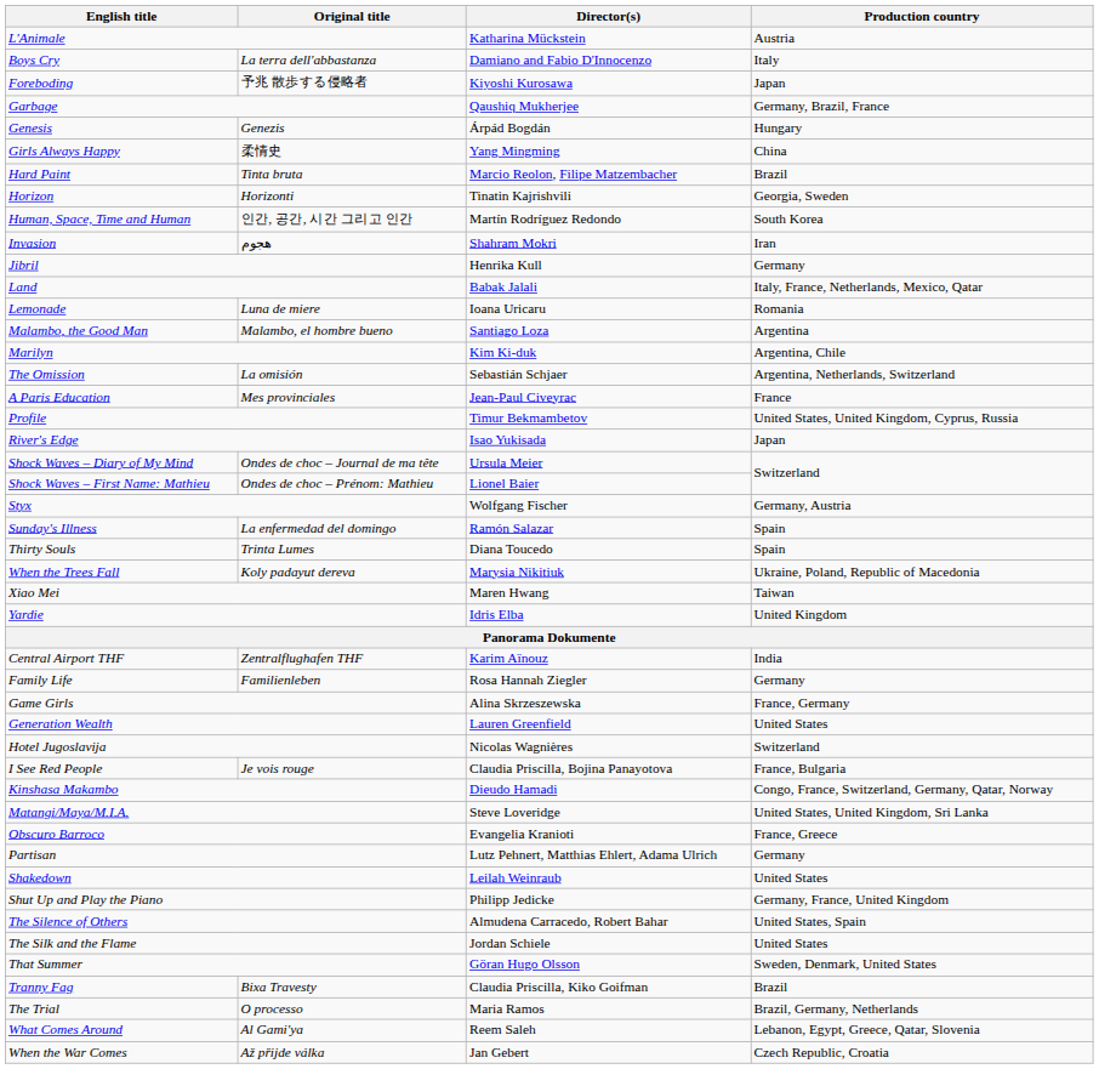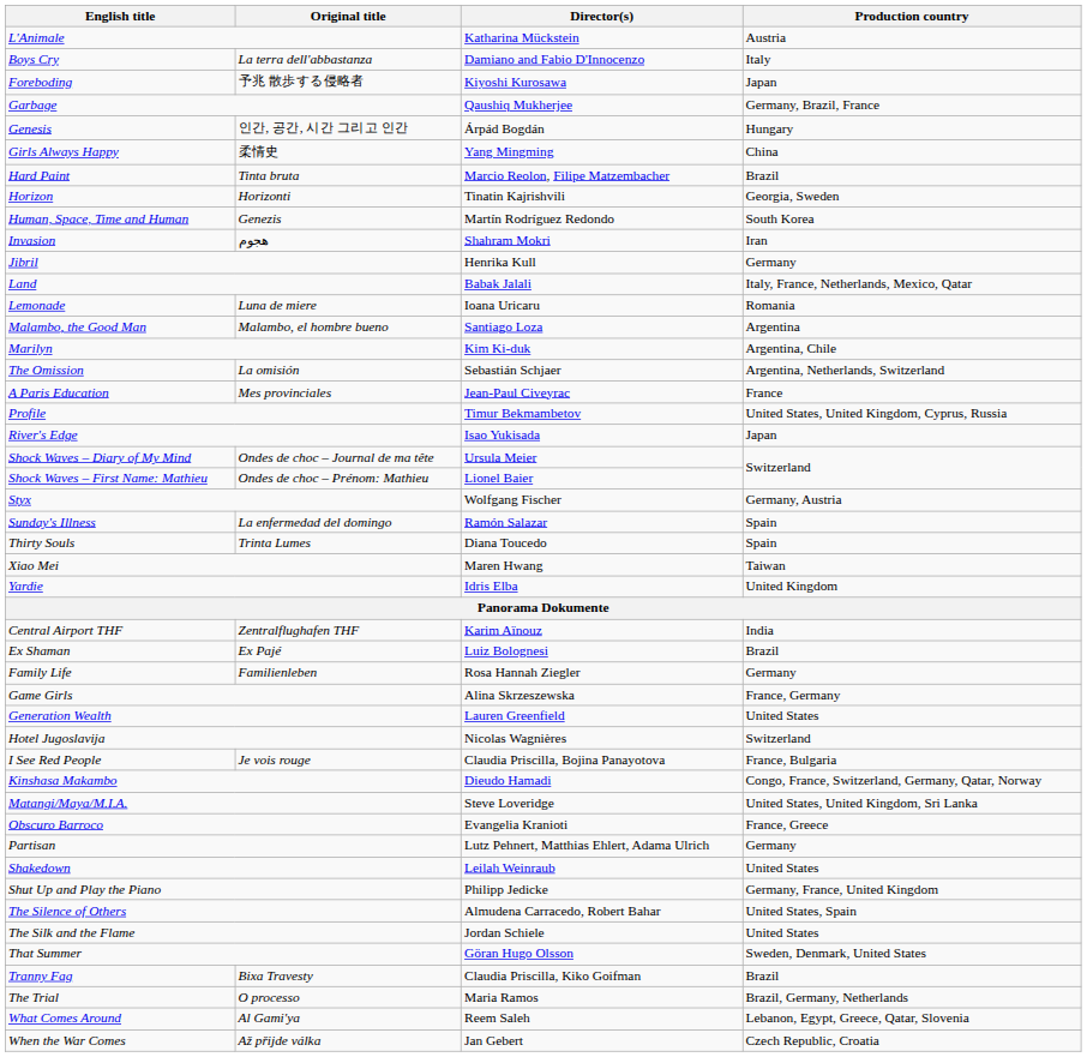Genesis | Original title: Genezis -> 인간, 공간, 시간 그리고 인간
Human, Space, Time and Human | Original title: 인간, 공간, 시간 그리고 인간 -> Genezis
- row: When the Trees Fall | Koly padayut dereva | Marysia Nikitiuk | Ukraine, Poland, Republic of Macedonia
+ row: Ex Shaman | Ex Pajé | Luiz Bolognesi | Brazil
